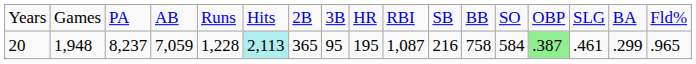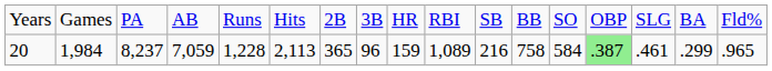20 | column 2: 1,948 -> 1,984
20 | column 6: paleturquoise background -> no background
20 | column 8: 95 -> 96
20 | column 9: 195 -> 159
20 | column 10: 1,087 -> 1,089
